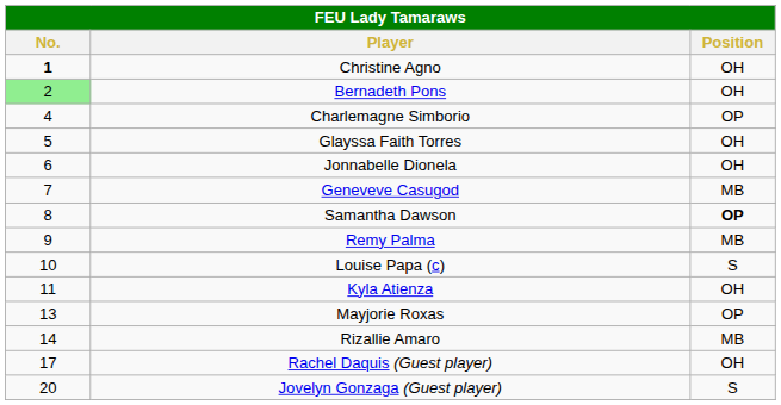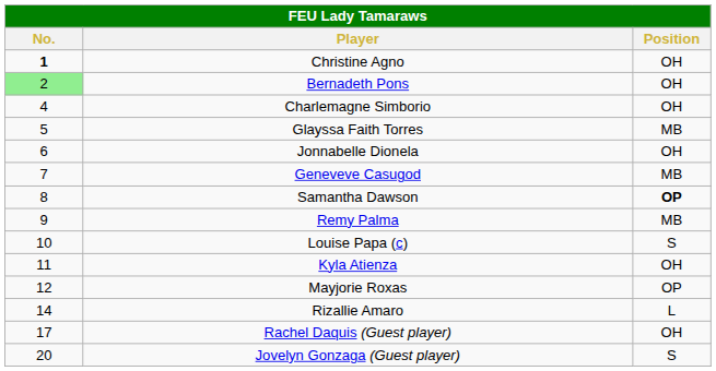Charlemagne Simborio | Position: OP -> OH
Glayssa Faith Torres | Position: OH -> MB
Mayjorie Roxas | No.: 13 -> 12
Rizallie Amaro | Position: MB -> L
